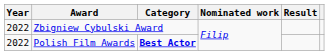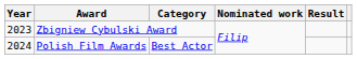Zbigniew Cybulski Award | Year: 2022 -> 2023
Polish Film Awards | Year: 2022 -> 2024
Polish Film Awards | Category: bold -> normal
